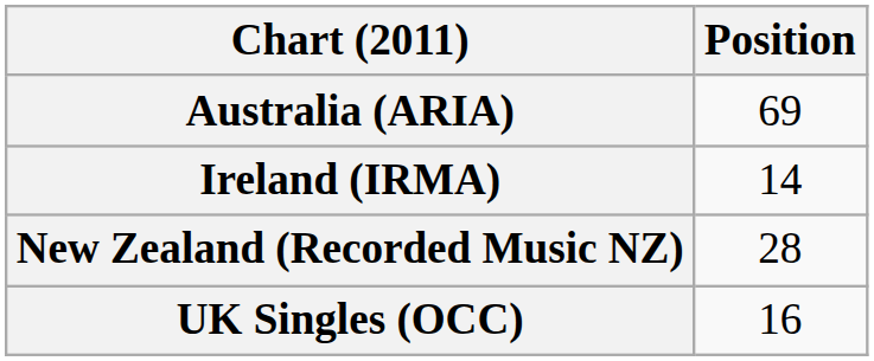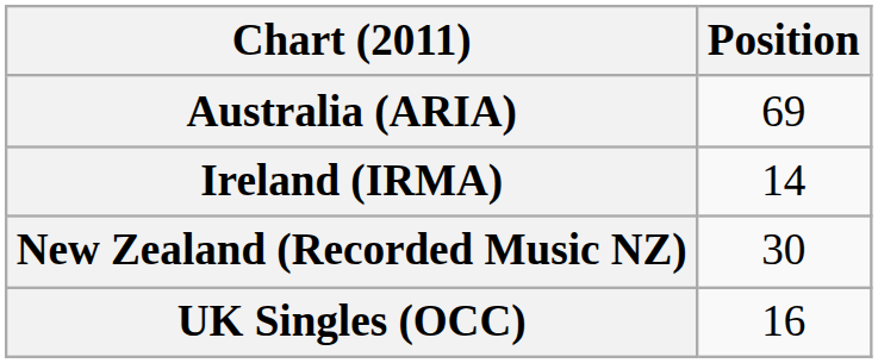New Zealand (Recorded Music NZ) | Position: 28 -> 30
